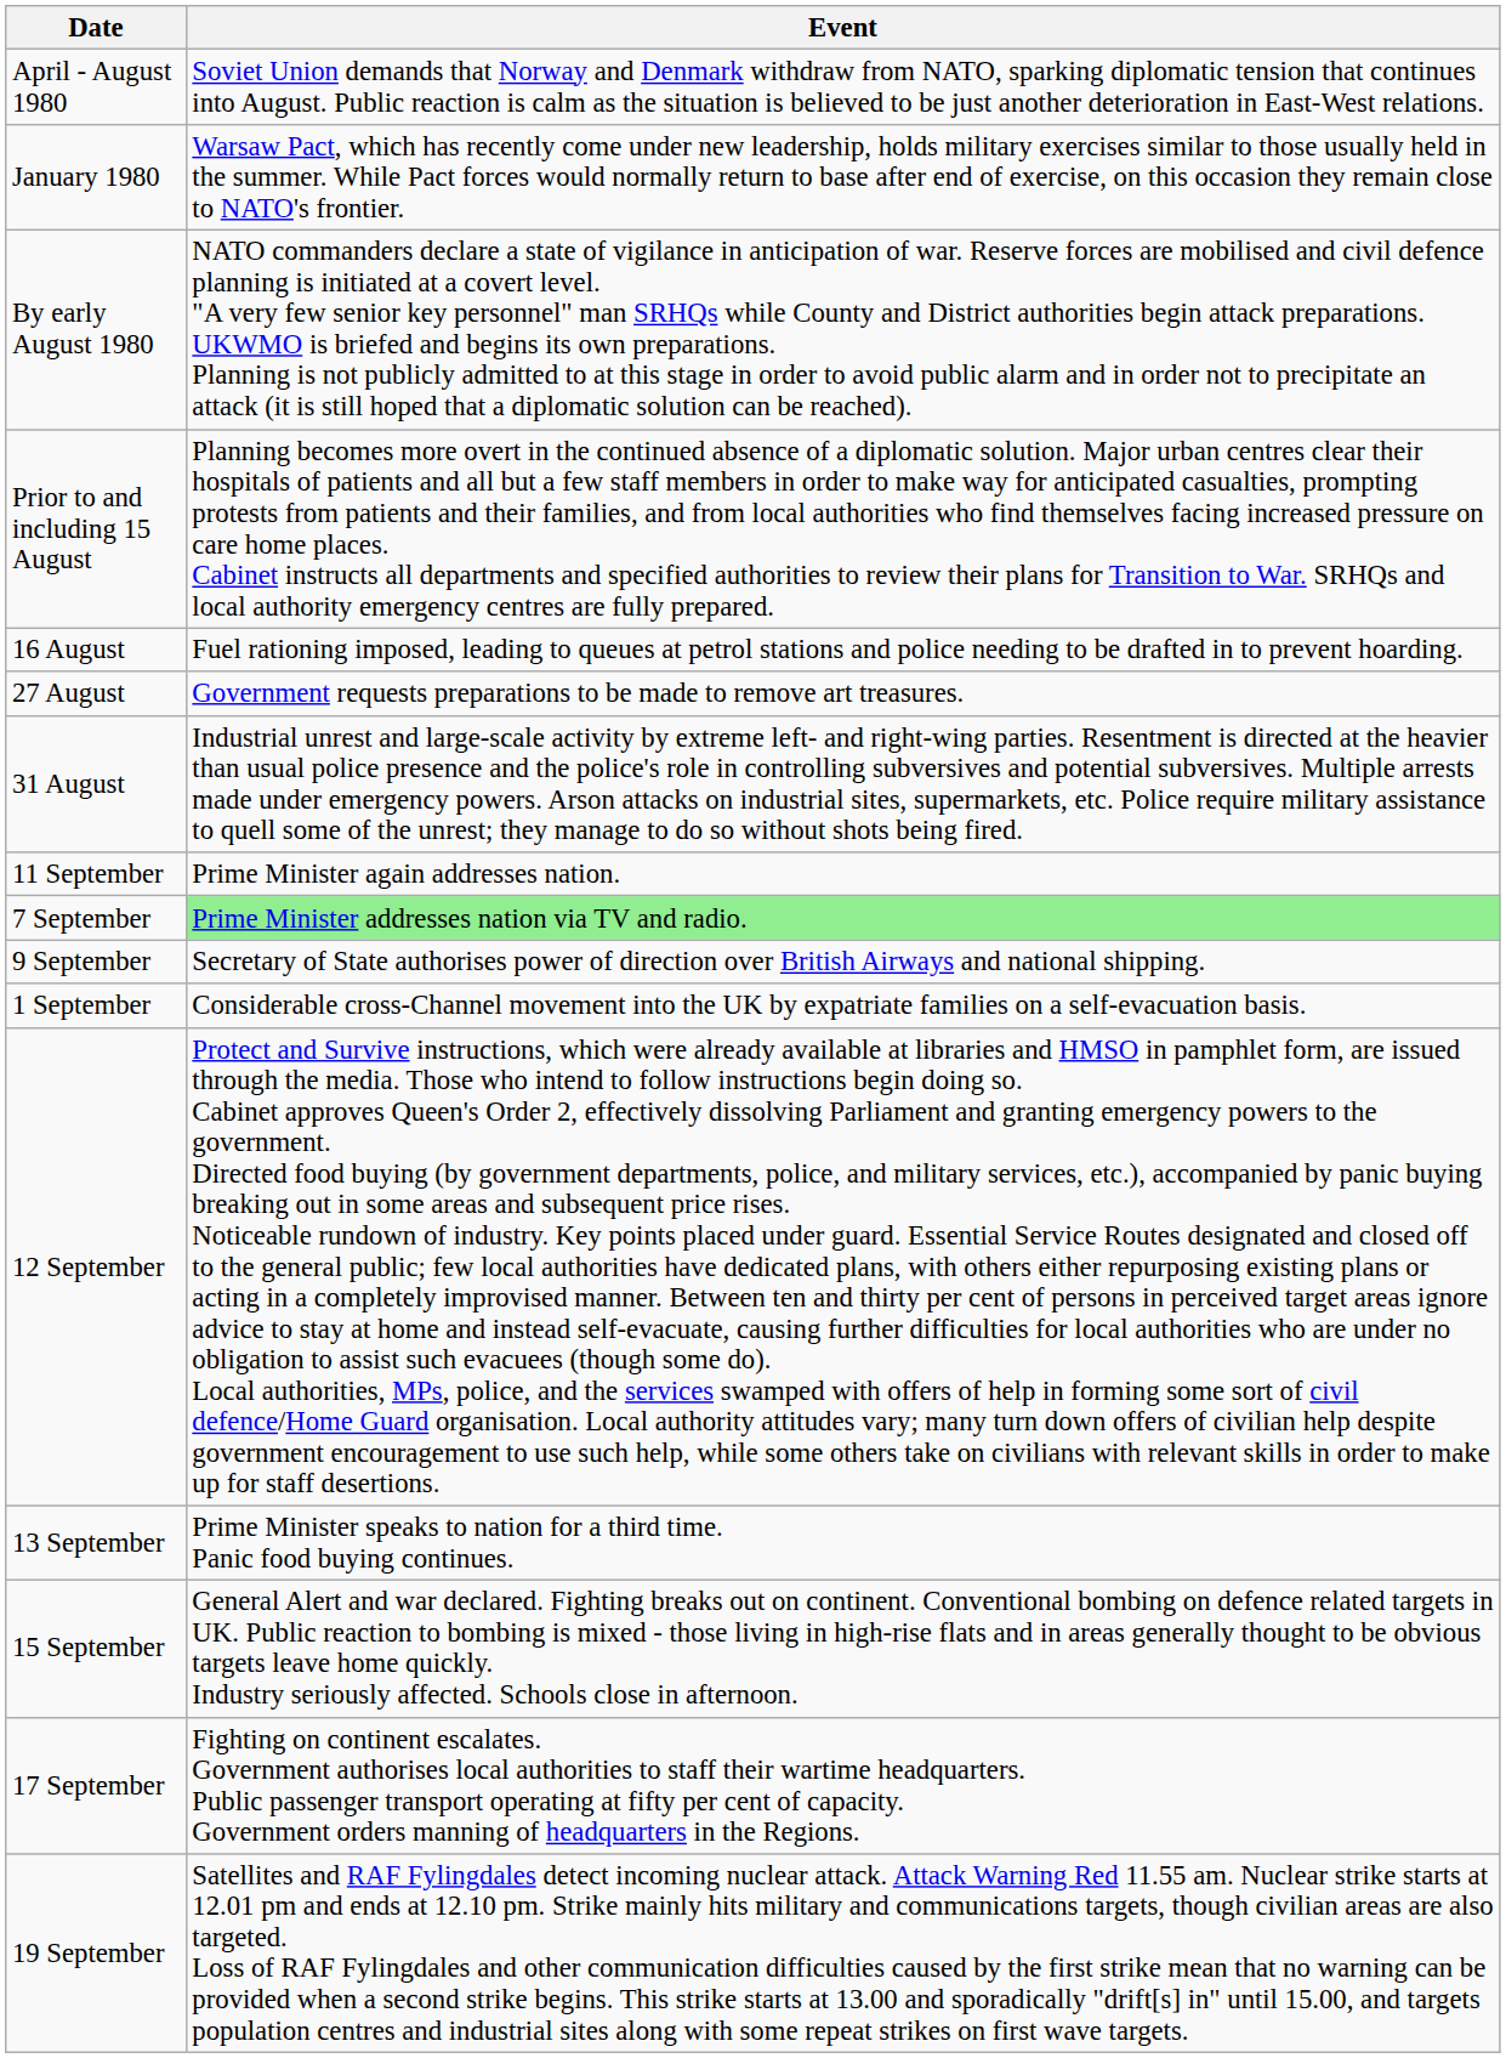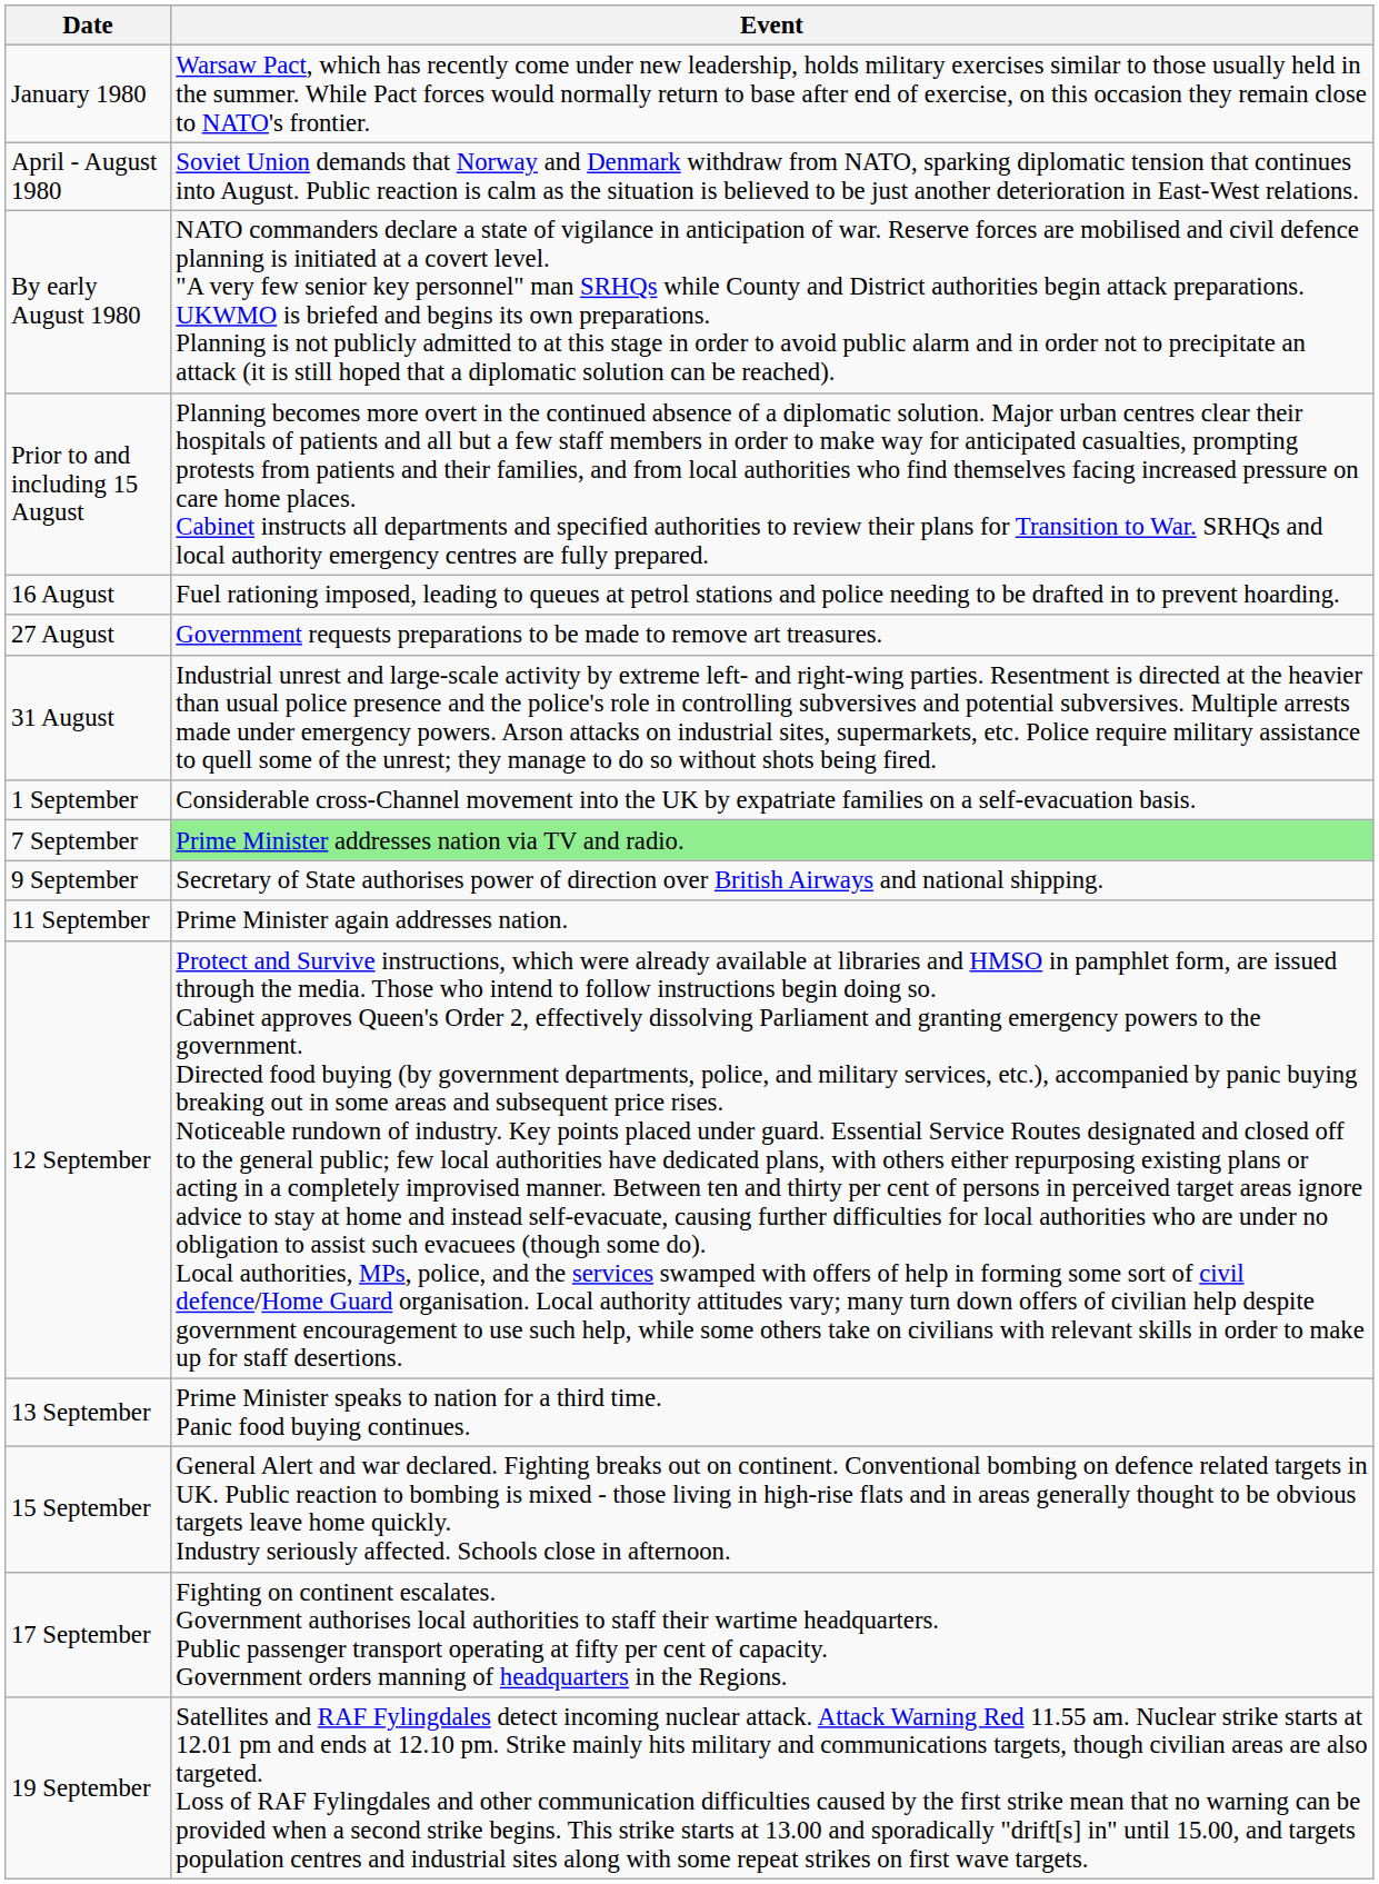rows swapped: January 1980 <-> April - August 1980
rows swapped: 1 September <-> 11 September
